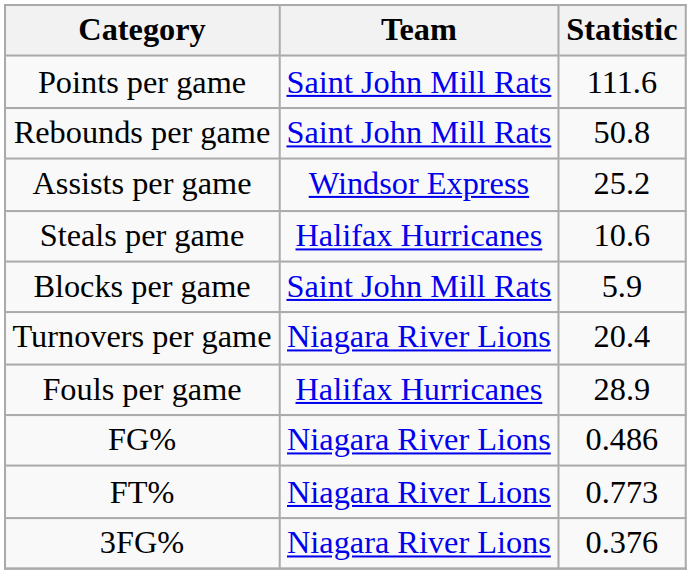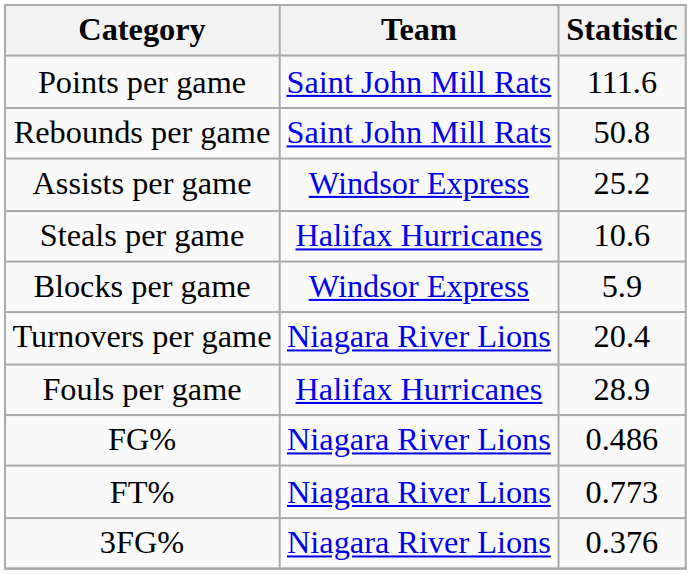Blocks per game | Team: Saint John Mill Rats -> Windsor Express
